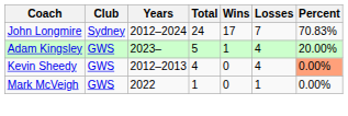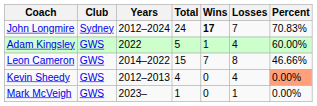John Longmire | Wins: normal -> bold
Adam Kingsley | Years: 2023– -> 2022
Adam Kingsley | Percent: 20.00% -> 60.00%
+ row: Leon Cameron | GWS | 2014–2022 | 15 | 7 | 8 | 46.66%
Mark McVeigh | Years: 2022 -> 2023–
